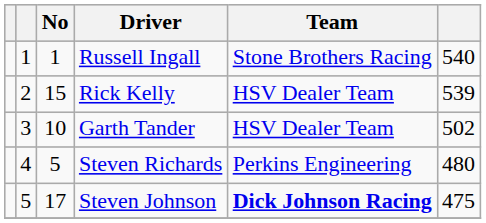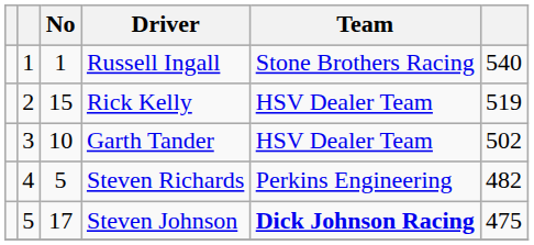Rick Kelly | column 6: 539 -> 519
Steven Richards | column 6: 480 -> 482
